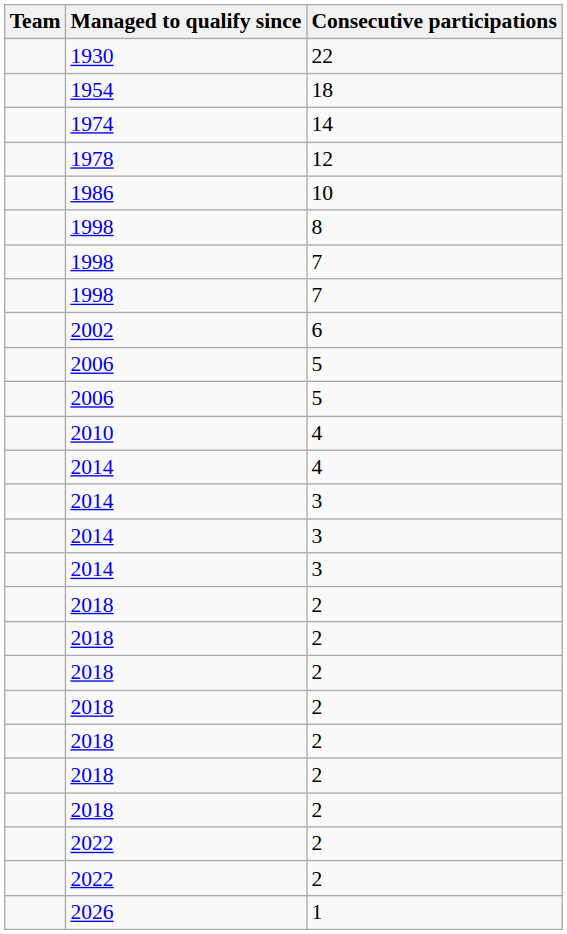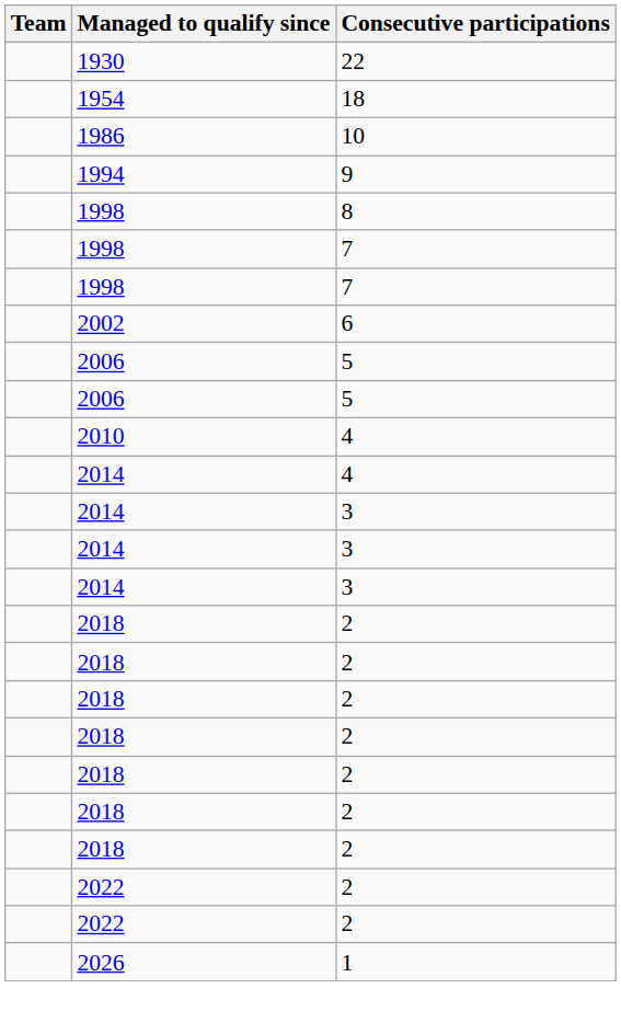- row: 1974 | 14
- row: 1978 | 12
+ row: 1994 | 9
